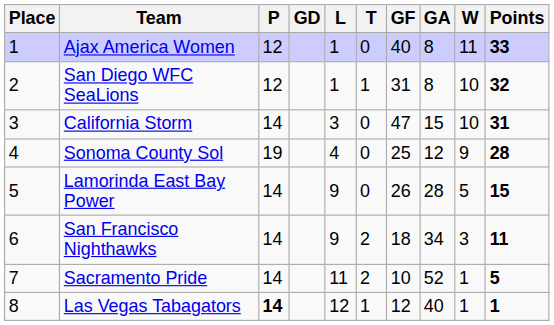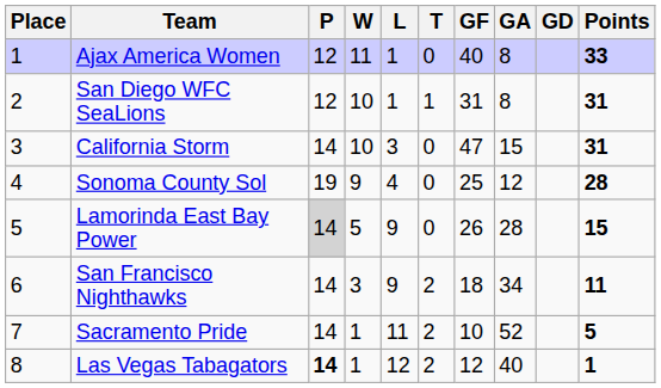columns swapped: W <-> GD
San Diego WFC SeaLions | Points: 32 -> 31
Lamorinda East Bay Power | P: no background -> lightgrey background
Las Vegas Tabagators | T: 1 -> 2
